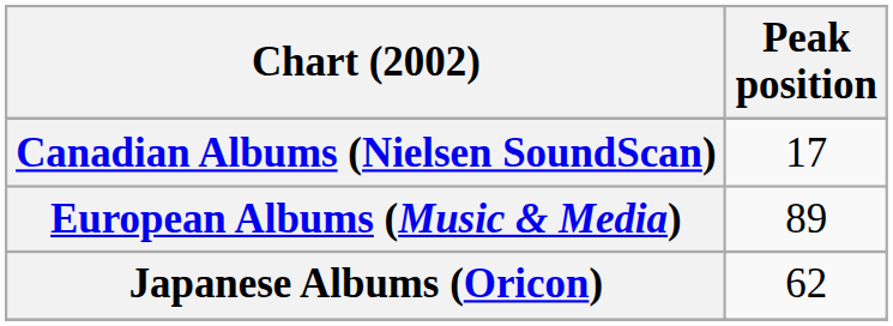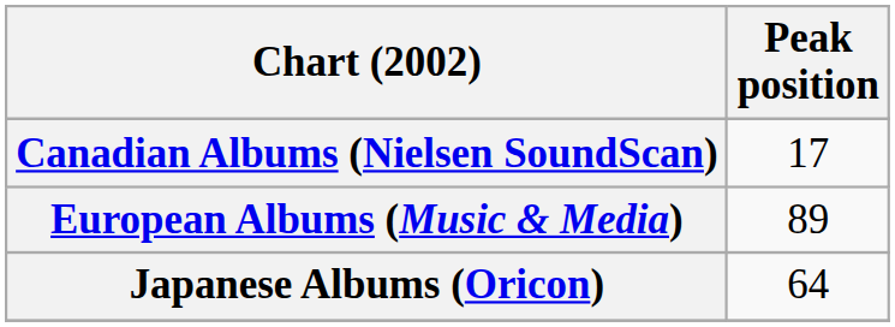Japanese Albums (Oricon) | Peak position: 62 -> 64
